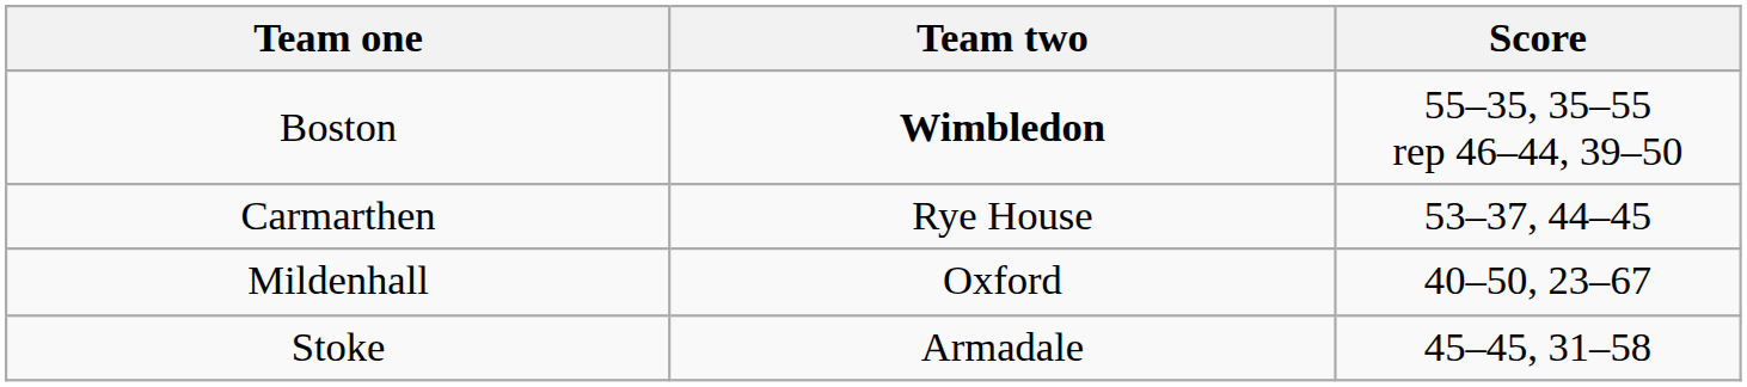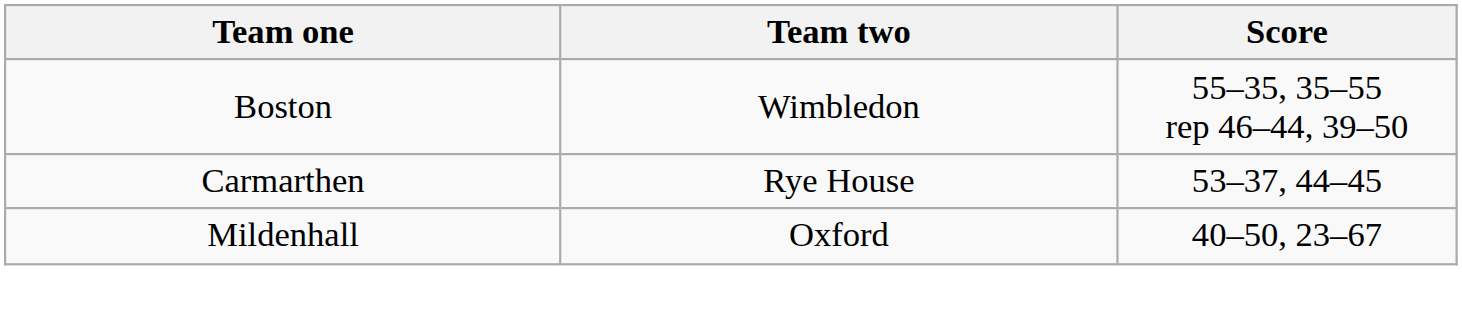Boston | Team two: bold -> normal
- row: Stoke | Armadale | 45–45, 31–58
